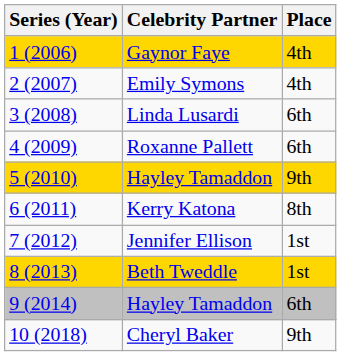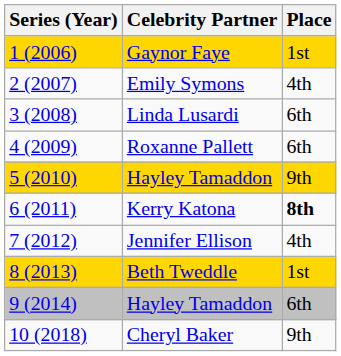Gaynor Faye | Place: 4th -> 1st
Kerry Katona | Place: normal -> bold
Jennifer Ellison | Place: 1st -> 4th
